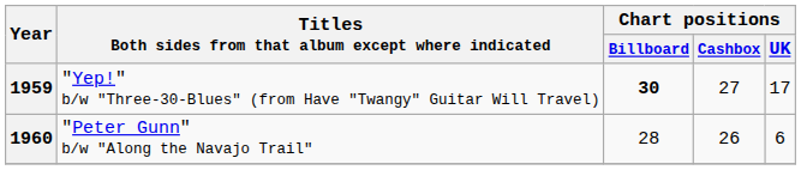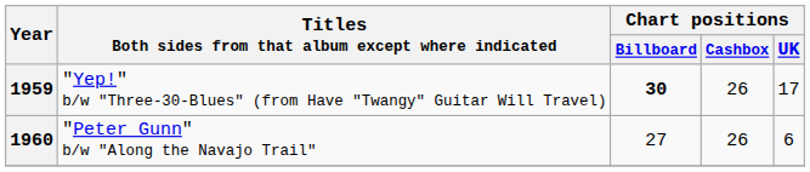1959 | Chart positions / Cashbox: 27 -> 26
1960 | Chart positions / Billboard: 28 -> 27
